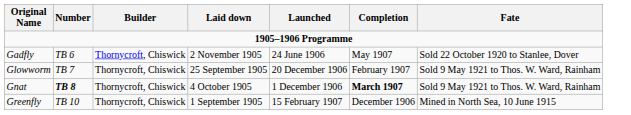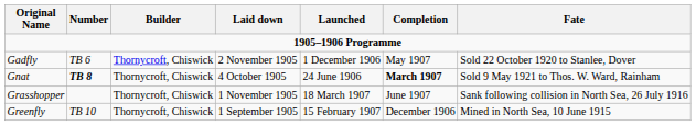Gadfly | Launched: 24 June 1906 -> 1 December 1906
- row: Glowworm | TB 7 | Thornycroft, Chiswick | 25 September 1905 | 20 December 1906 | February 1907 | Sold 9 May 1921 to Thos. W. Ward, Rainham
Gnat | Launched: 1 December 1906 -> 24 June 1906
+ row: Grasshopper | Thornycroft, Chiswick | 1 November 1905 | 18 March 1907 | June 1907 | Sank following collision in North Sea, 26 July 1916
